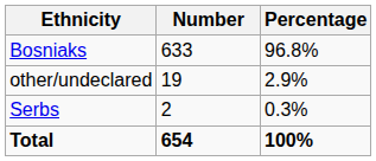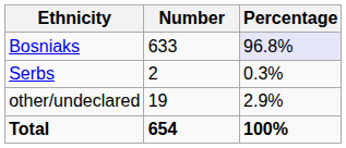Bosniaks | Percentage: no background -> lavender background
rows swapped: Serbs <-> other/undeclared
